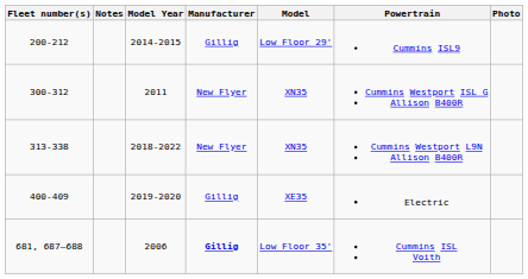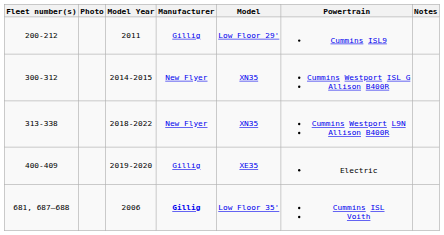columns swapped: Photo <-> Notes
200-212 | Model Year: 2014-2015 -> 2011
300-312 | Model Year: 2011 -> 2014-2015
